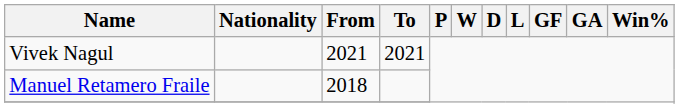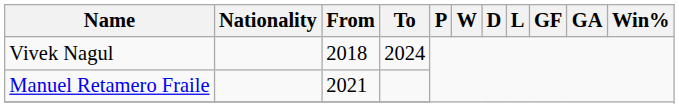Vivek Nagul | From: 2021 -> 2018
Vivek Nagul | To: 2021 -> 2024
Manuel Retamero Fraile | From: 2018 -> 2021
